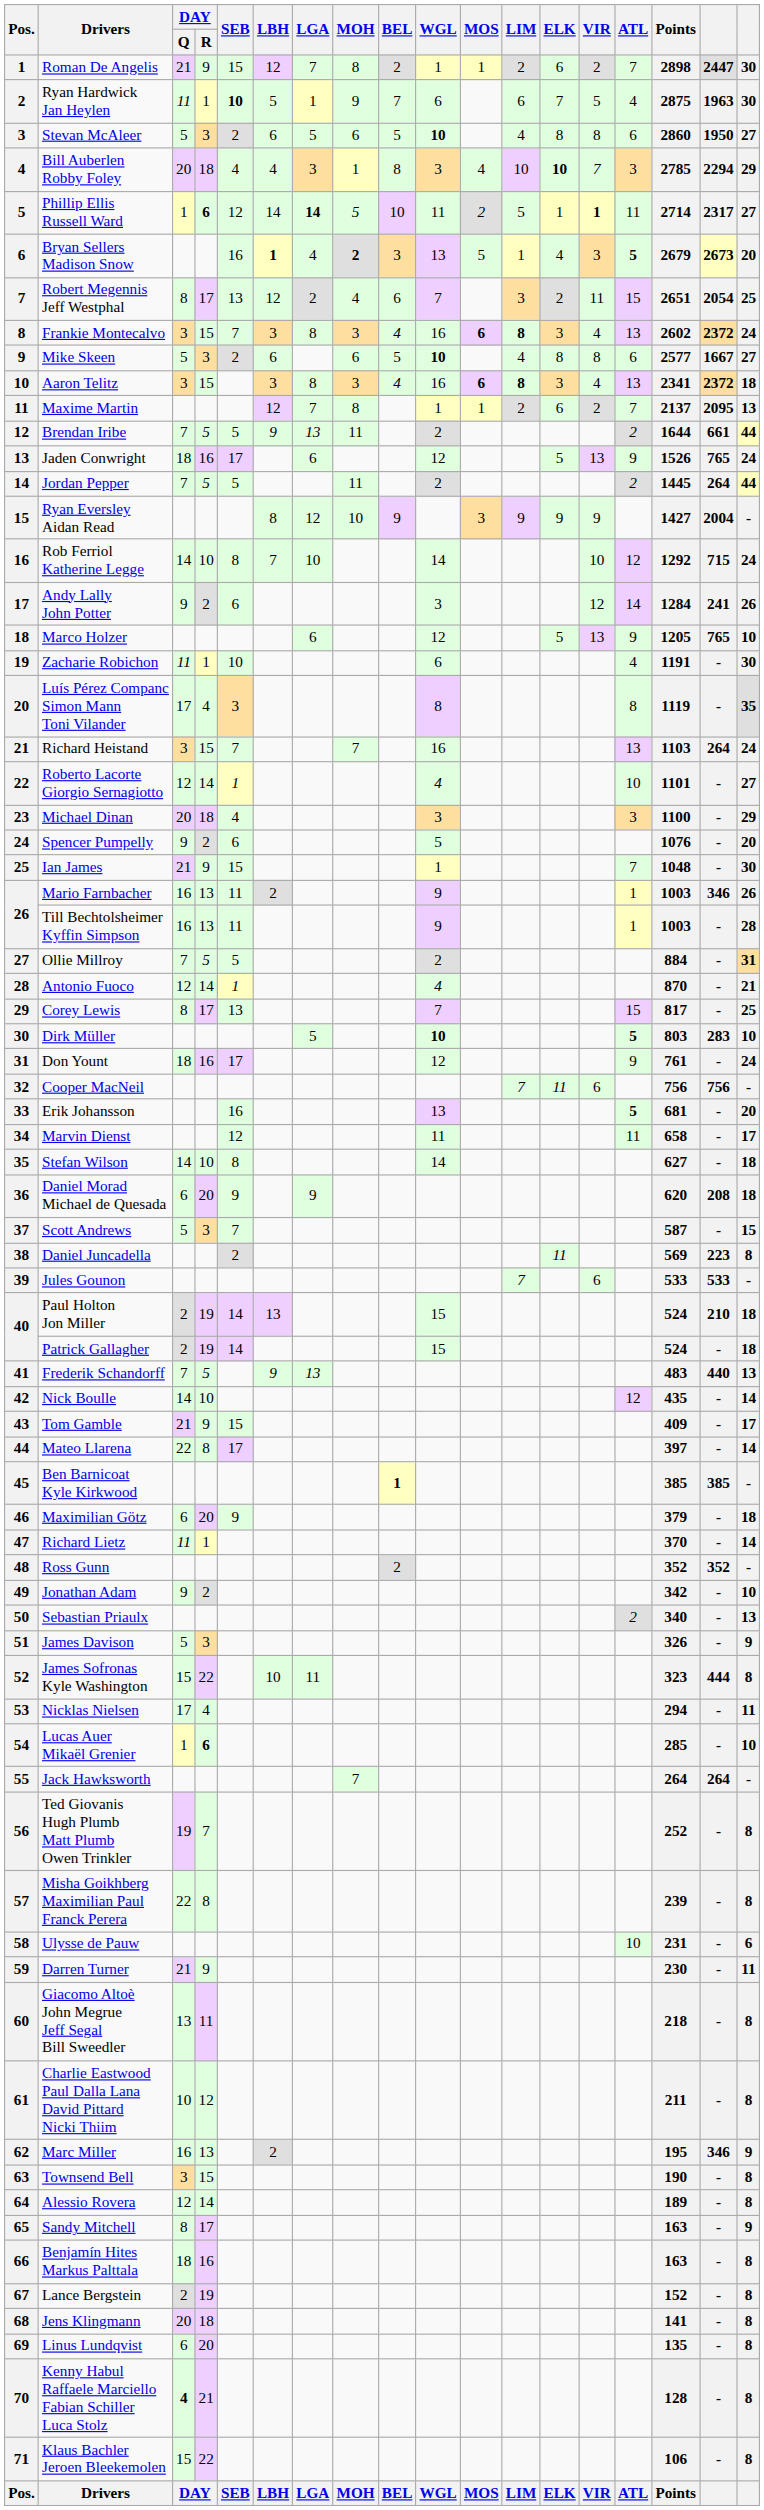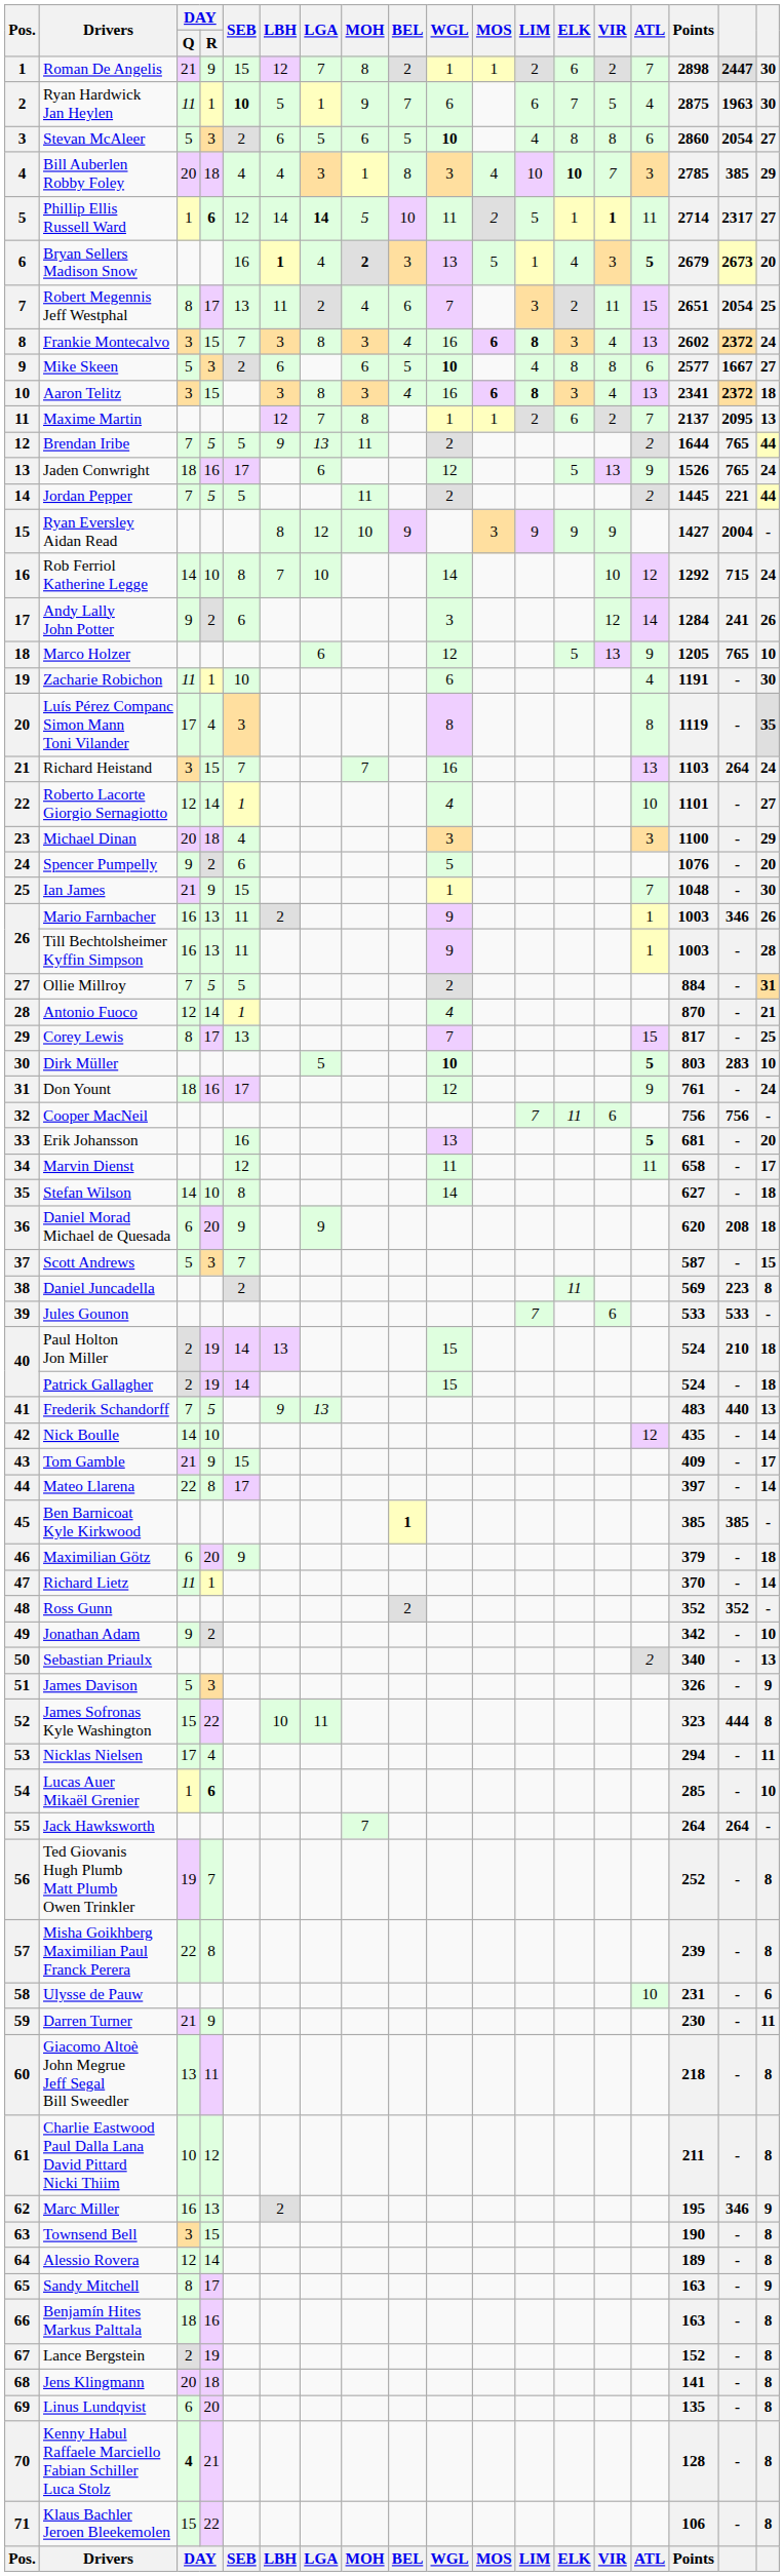Stevan McAleer | column 17: 1950 -> 2054
Bill Auberlen Robby Foley | column 17: 2294 -> 385
Robert Megennis Jeff Westphal | LBH: 12 -> 11
Brendan Iribe | column 17: 661 -> 765
Jordan Pepper | column 17: 264 -> 221
